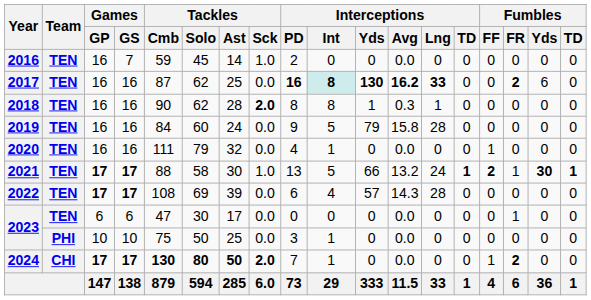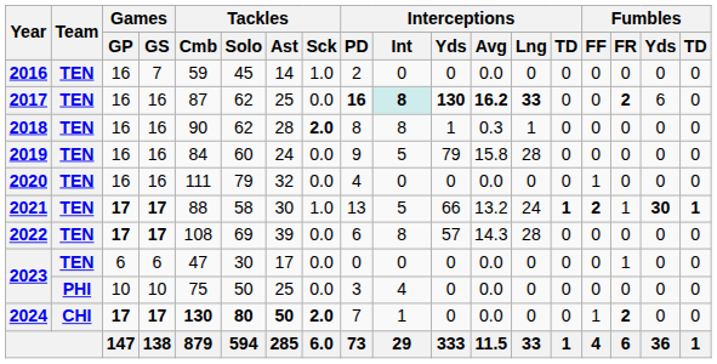2020 | Interceptions / Int: 1 -> 0
2022 | Interceptions / Int: 4 -> 8
2023 / 10 | Interceptions / Int: 1 -> 4
